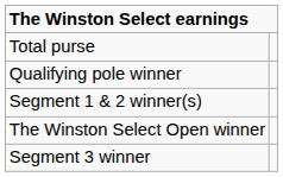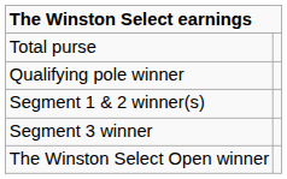rows swapped: Segment 3 winner <-> The Winston Select Open winner
